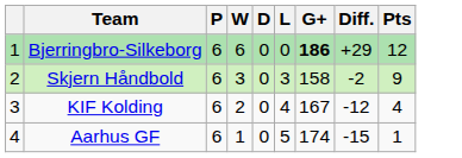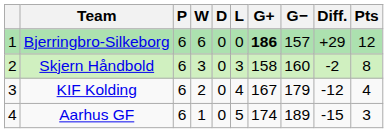+ column: G− | 157 | 160 | 179 | 189
Skjern Håndbold | Pts: 9 -> 8
Aarhus GF | Pts: 1 -> 3
